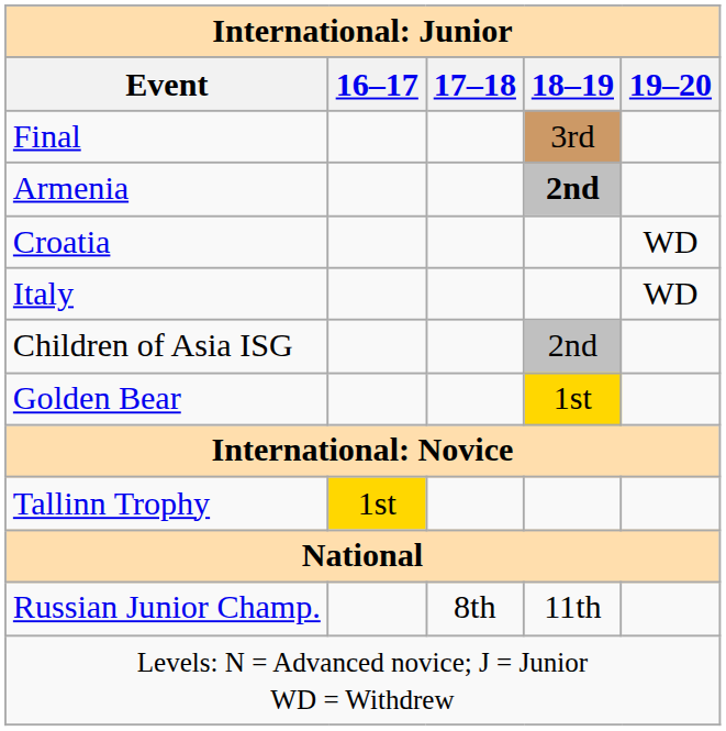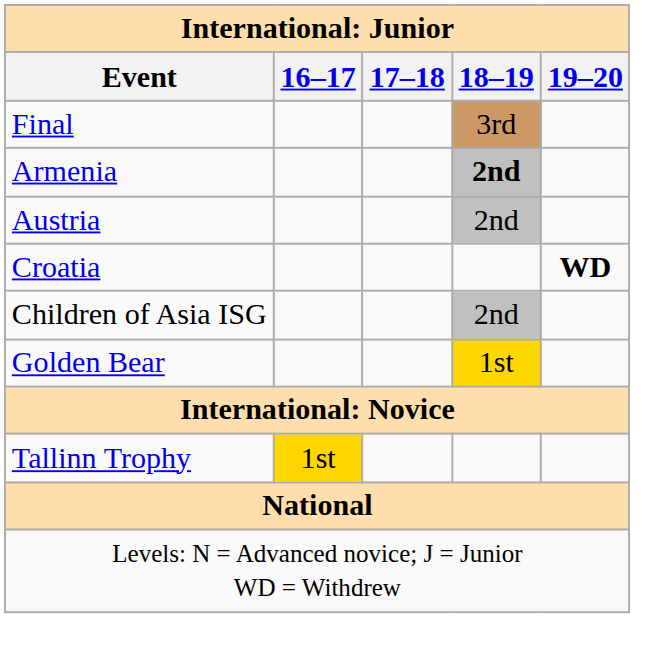+ row: Austria | 2nd
Croatia | 19–20: normal -> bold
- row: Italy | WD
- row: Russian Junior Champ. | 8th | 11th
